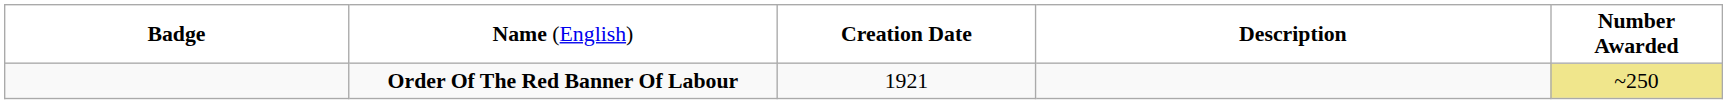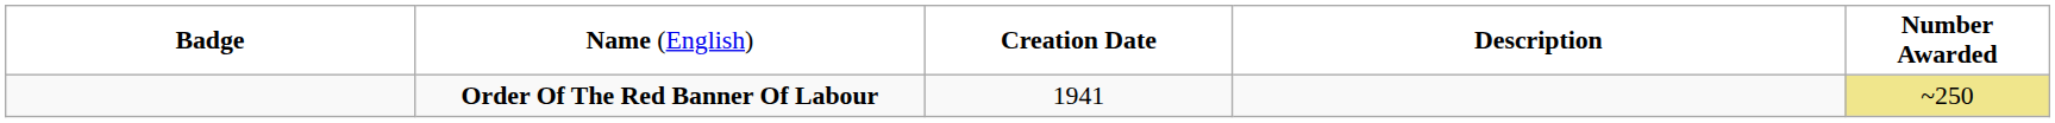Order Of The Red Banner Of Labour | column 3: 1921 -> 1941
